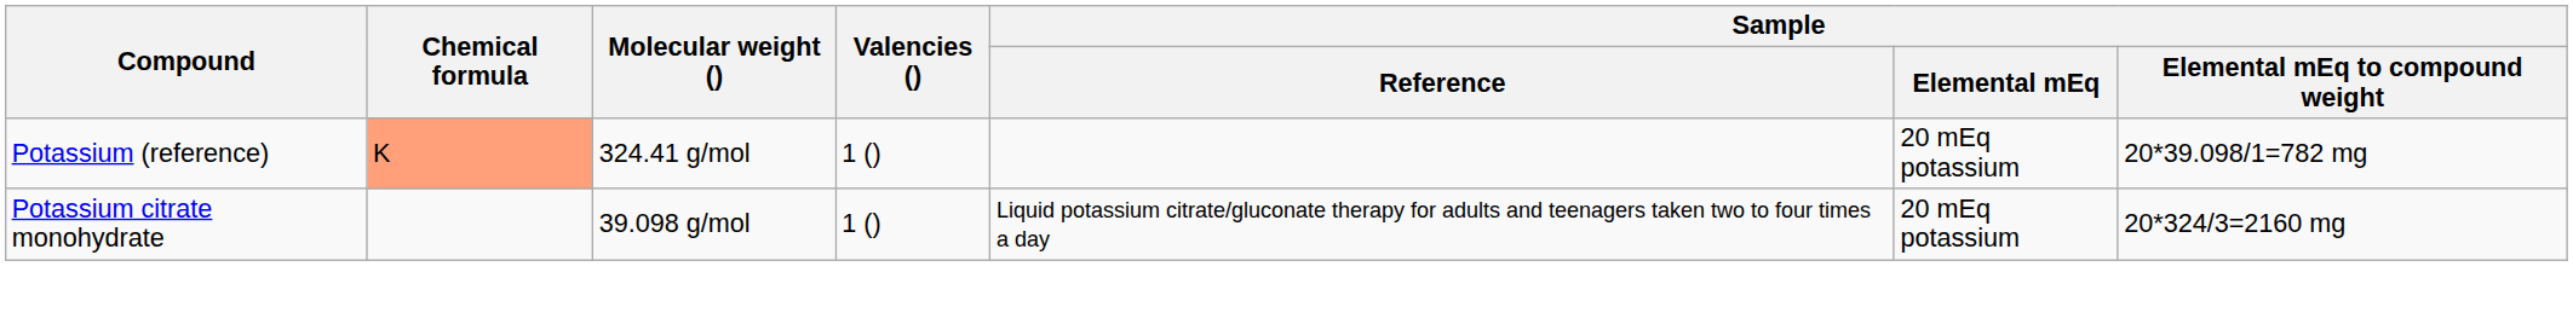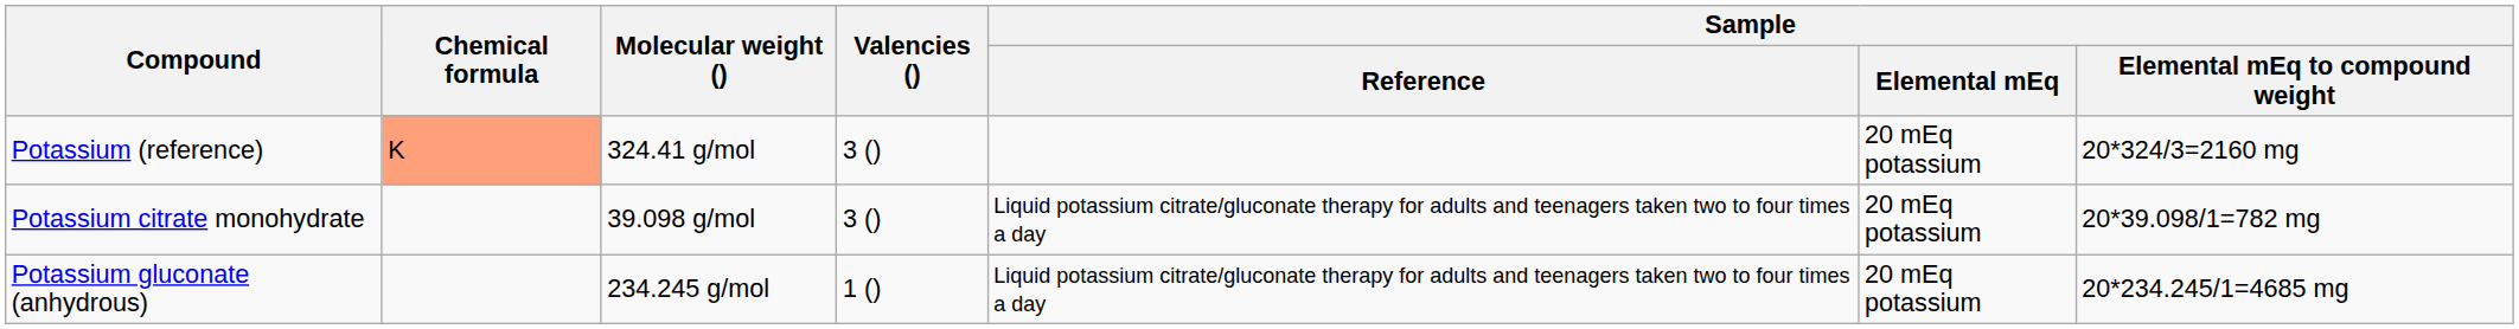Potassium (reference) | Valencies (): 1 () -> 3 ()
Potassium (reference) | Sample / Elemental mEq to compound weight: 20*39.098/1=782 mg -> 20*324/3=2160 mg
Potassium citrate monohydrate | Valencies (): 1 () -> 3 ()
Potassium citrate monohydrate | Sample / Elemental mEq to compound weight: 20*324/3=2160 mg -> 20*39.098/1=782 mg
+ row: Potassium gluconate (anhydrous) | 234.245 g/mol | 1 () | Liquid potassium citrate/gluconate therapy for adults and teenagers taken two to four times a day | 20 mEq potassium | 20*234.245/1=4685 mg
